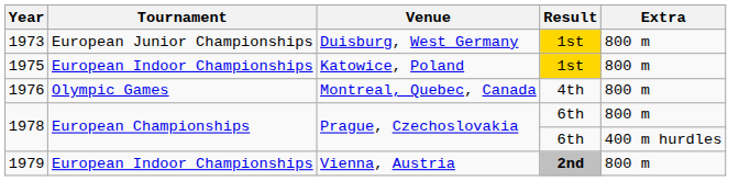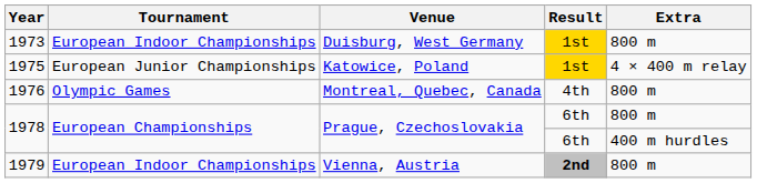1973 | Tournament: European Junior Championships -> European Indoor Championships
1975 | Tournament: European Indoor Championships -> European Junior Championships
1975 | Extra: 800 m -> 4 × 400 m relay
